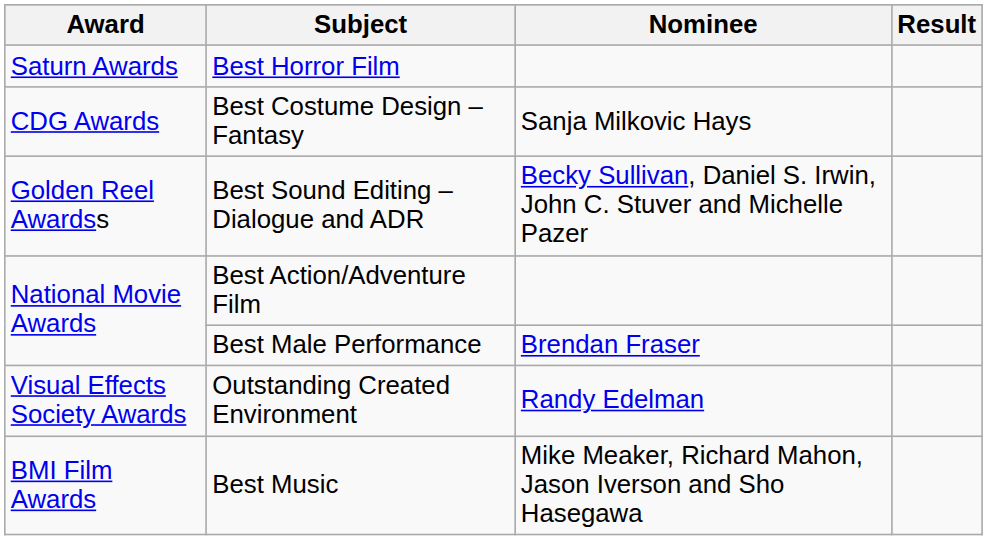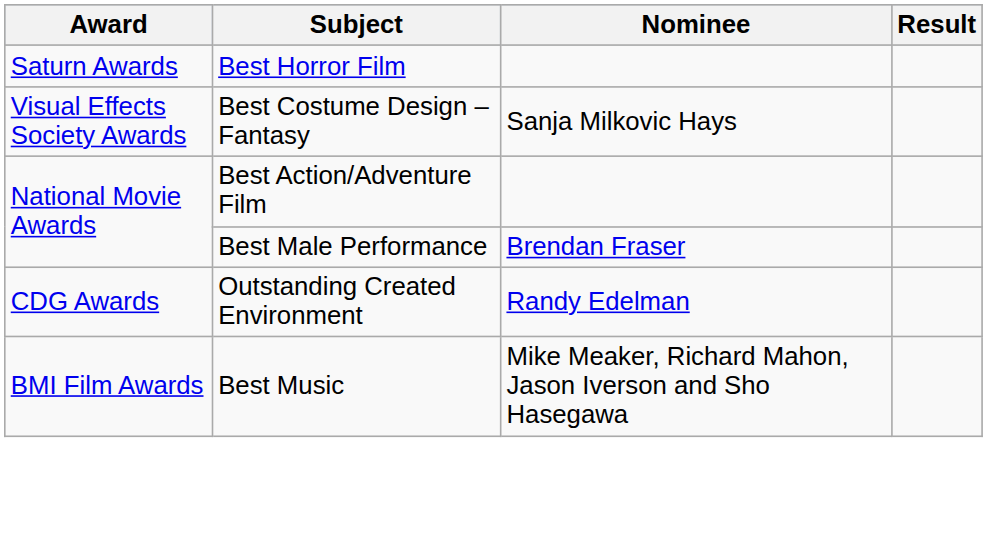Best Costume Design – Fantasy | Award: CDG Awards -> Visual Effects Society Awards
- row: Golden Reel Awardss | Best Sound Editing – Dialogue and ADR | Becky Sullivan, Daniel S. Irwin, John C. Stuver and Michelle Pazer
Outstanding Created Environment | Award: Visual Effects Society Awards -> CDG Awards
